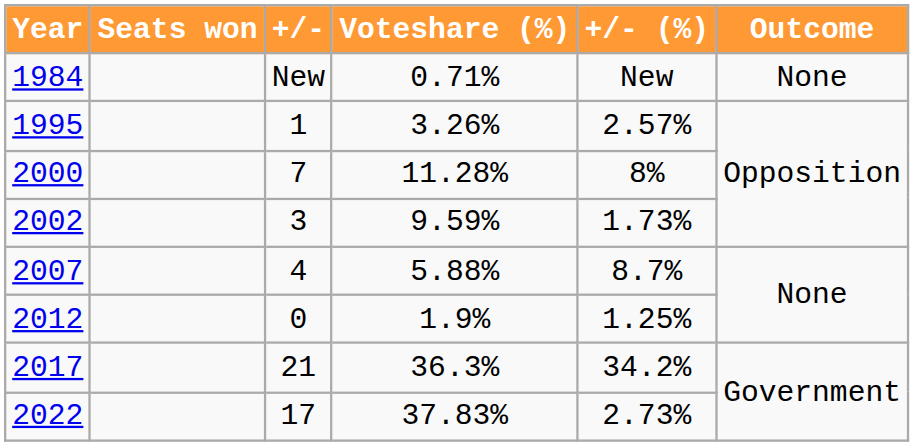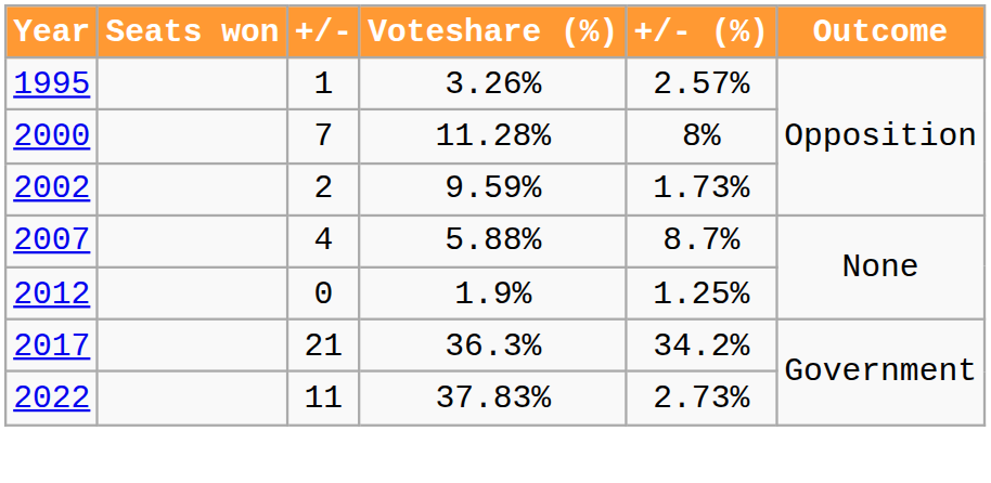- row: 1984 | New | 0.71% | New | None
2002 | +/-: 3 -> 2
2022 | +/-: 17 -> 11
